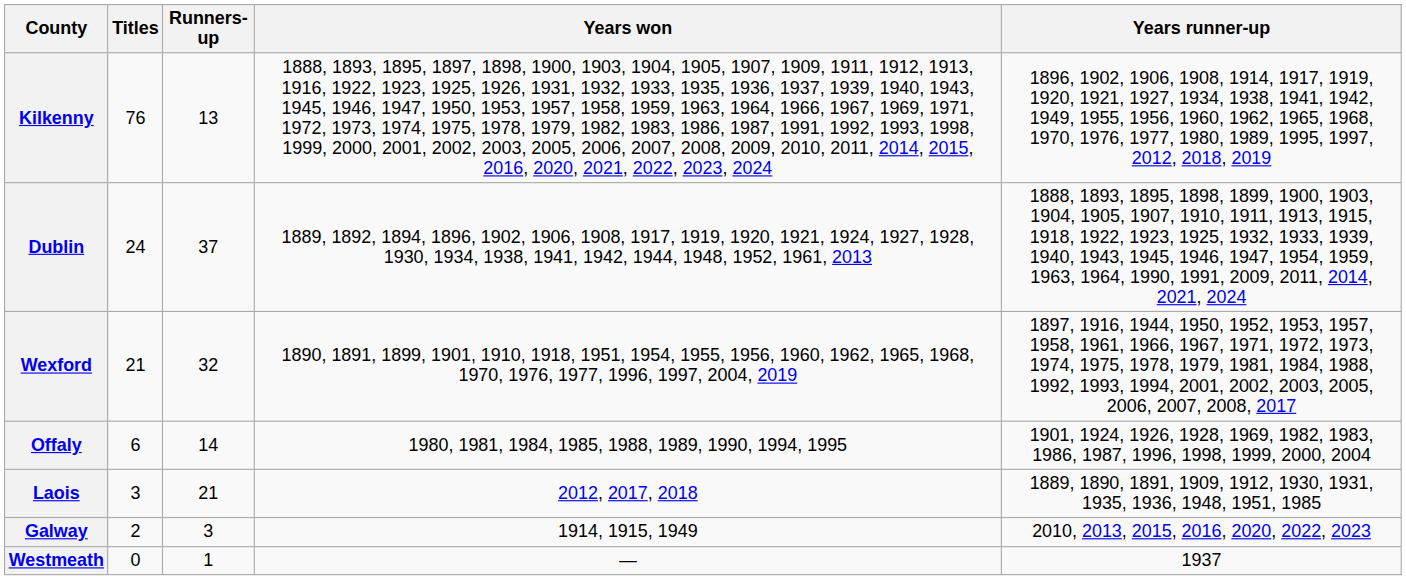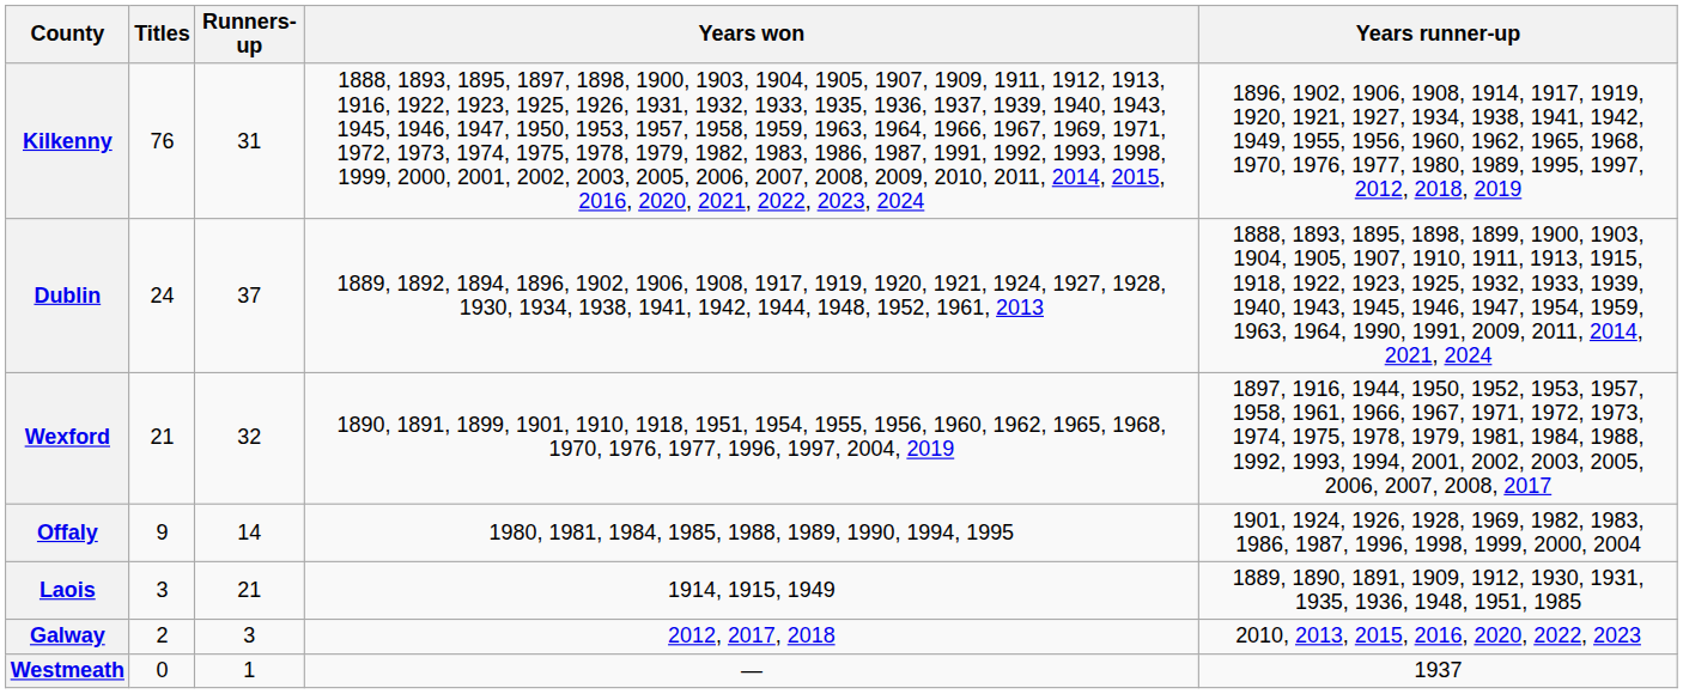Kilkenny | Runners-up: 13 -> 31
Offaly | Titles: 6 -> 9
Laois | Years won: 2012, 2017, 2018 -> 1914, 1915, 1949
Galway | Years won: 1914, 1915, 1949 -> 2012, 2017, 2018
